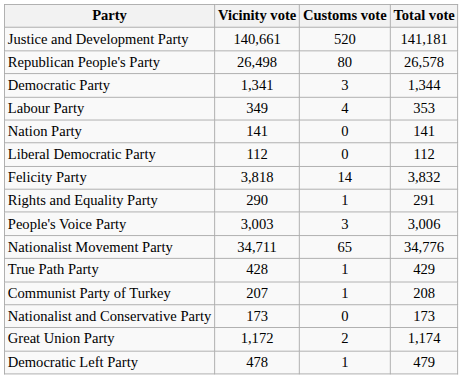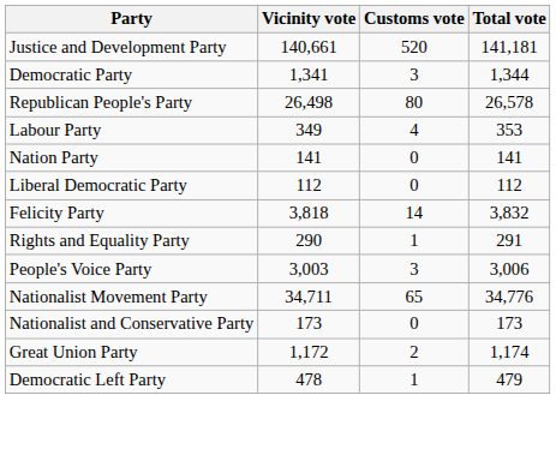rows swapped: Democratic Party <-> Republican People's Party
- row: True Path Party | 428 | 1 | 429
- row: Communist Party of Turkey | 207 | 1 | 208
